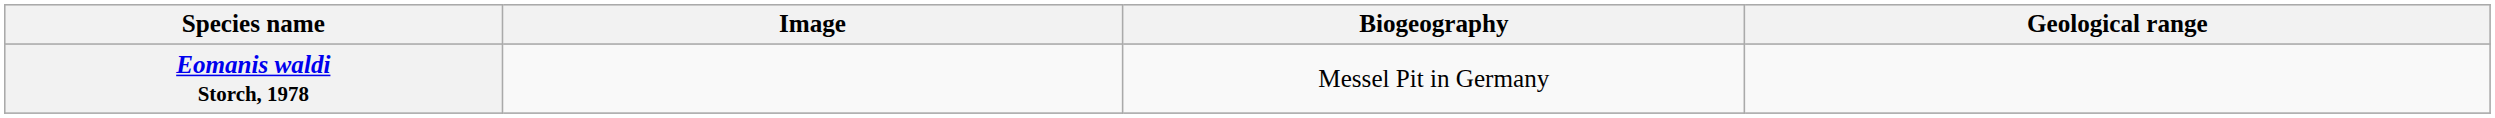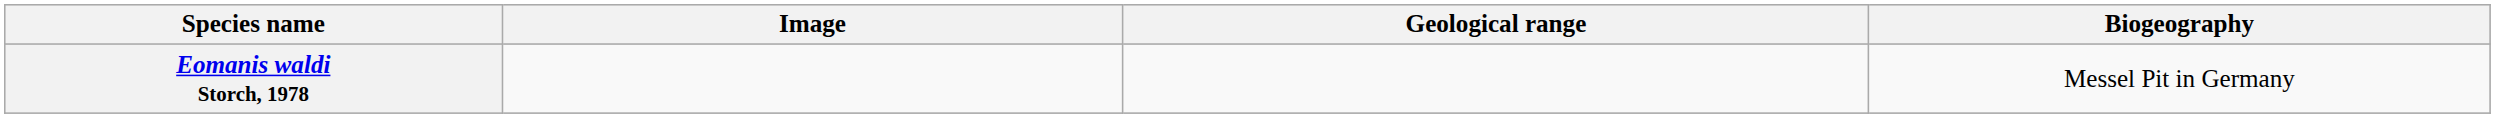columns swapped: Geological range <-> Biogeography
